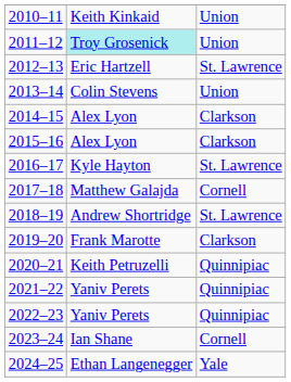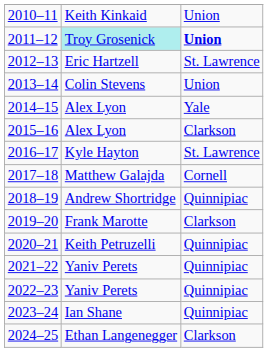2011–12 | column 3: normal -> bold
2014–15 | column 3: Clarkson -> Yale
2018–19 | column 3: St. Lawrence -> Quinnipiac
2023–24 | column 3: Cornell -> Quinnipiac
2024–25 | column 3: Yale -> Clarkson
